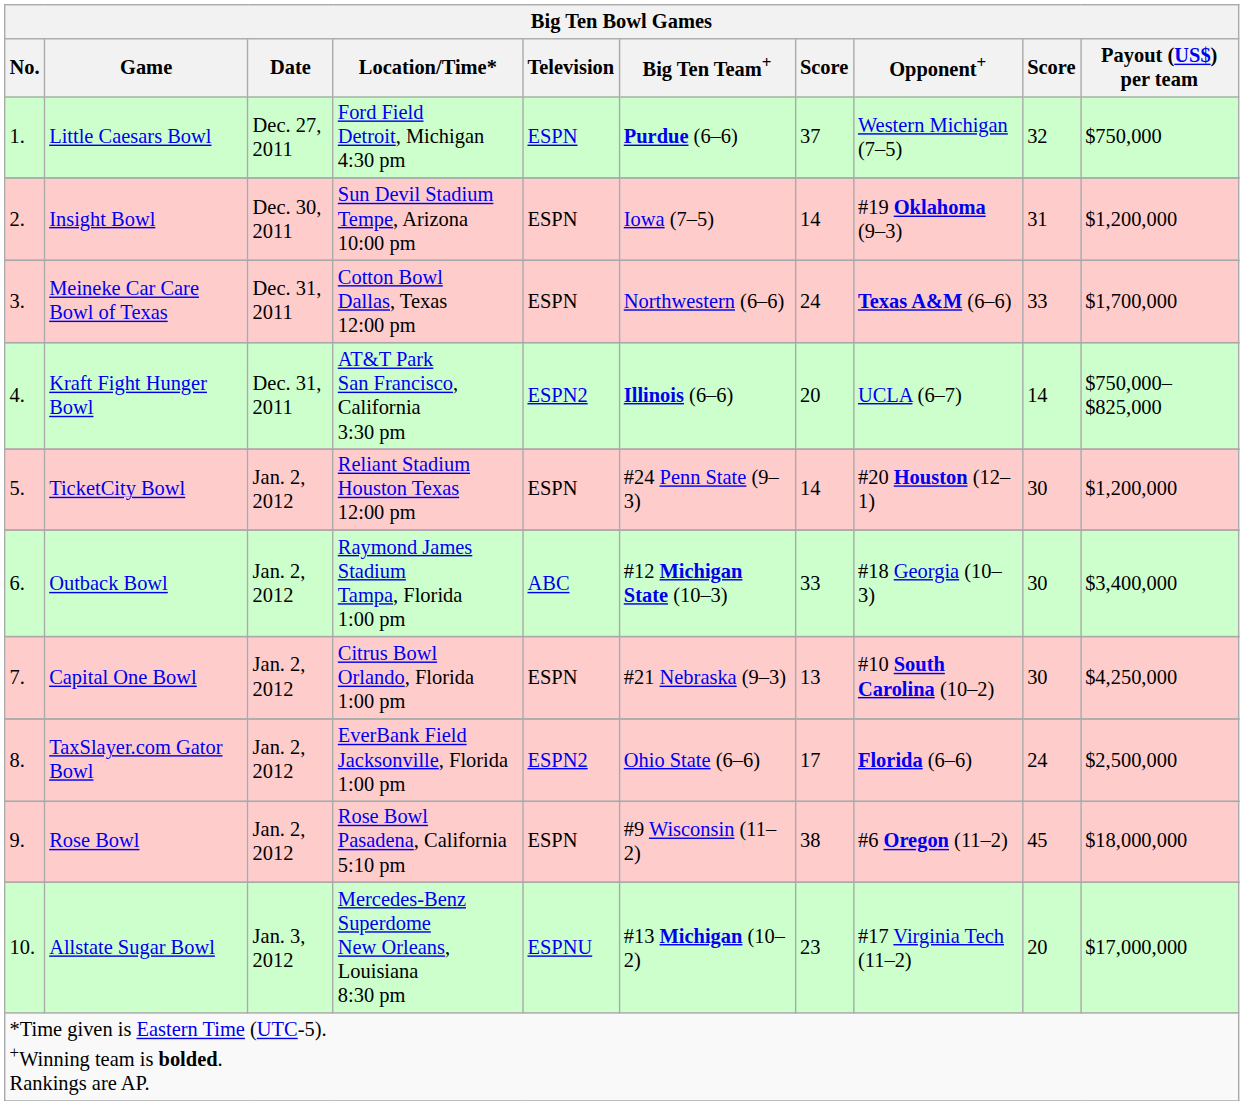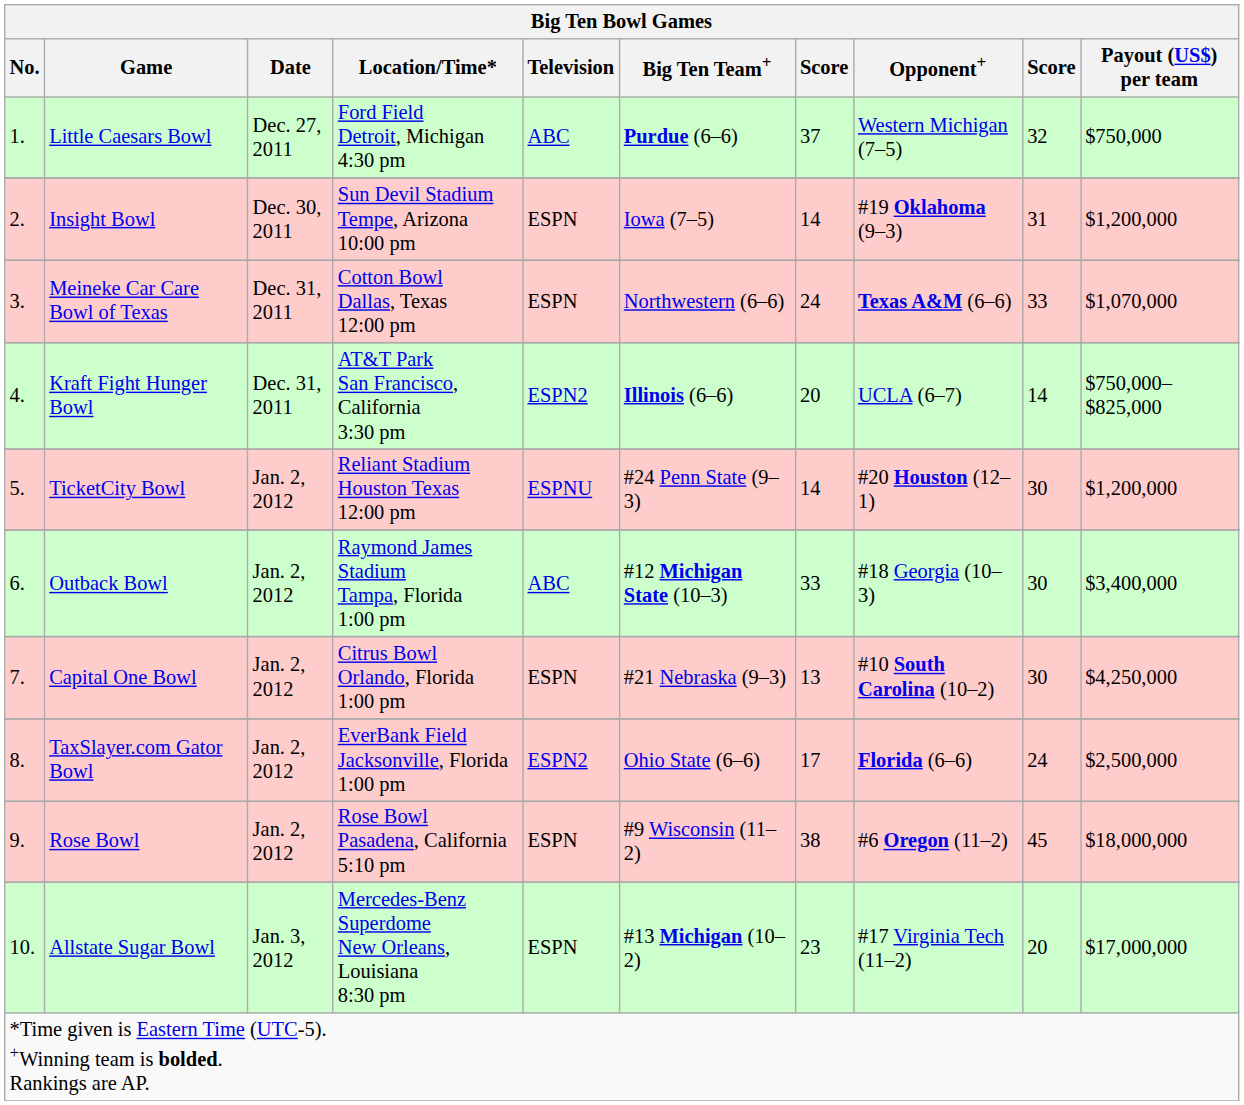Little Caesars Bowl | Television: ESPN -> ABC
Meineke Car Care Bowl of Texas | Payout (US$) per team: $1,700,000 -> $1,070,000
TicketCity Bowl | Television: ESPN -> ESPNU
Allstate Sugar Bowl | Television: ESPNU -> ESPN
